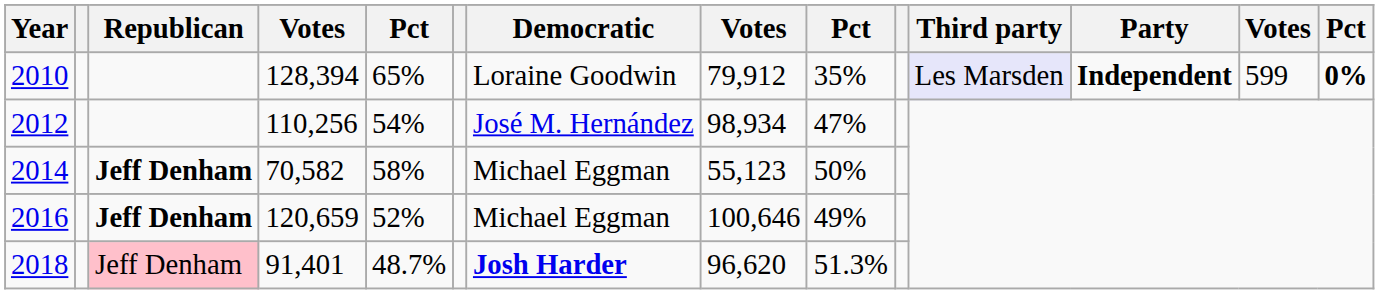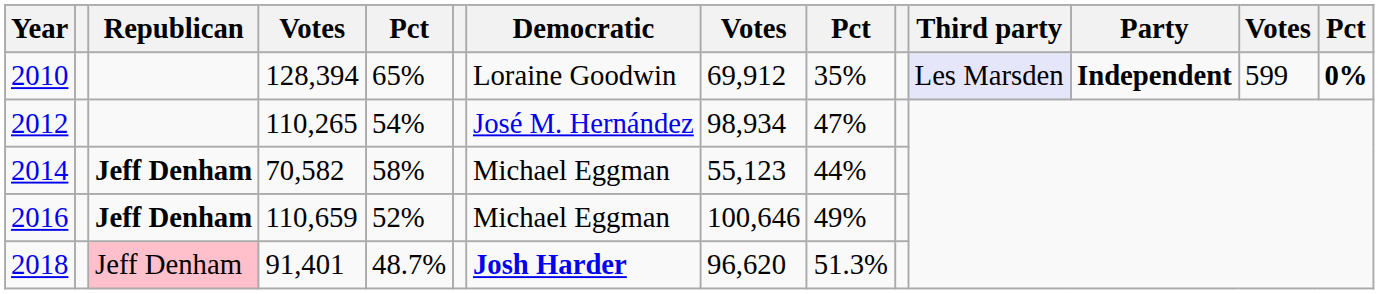2010 | column 8: 79,912 -> 69,912
2012 | column 4: 110,256 -> 110,265
2014 | column 9: 50% -> 44%
2016 | column 4: 120,659 -> 110,659
